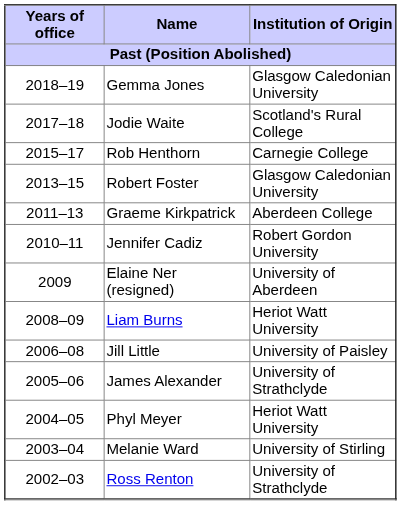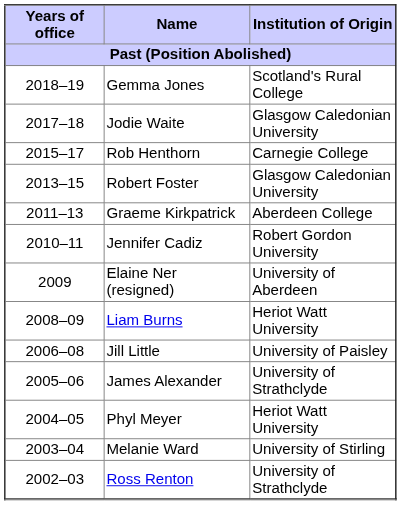Gemma Jones | Institution of Origin: Glasgow Caledonian University -> Scotland's Rural College
Jodie Waite | Institution of Origin: Scotland's Rural College -> Glasgow Caledonian University
